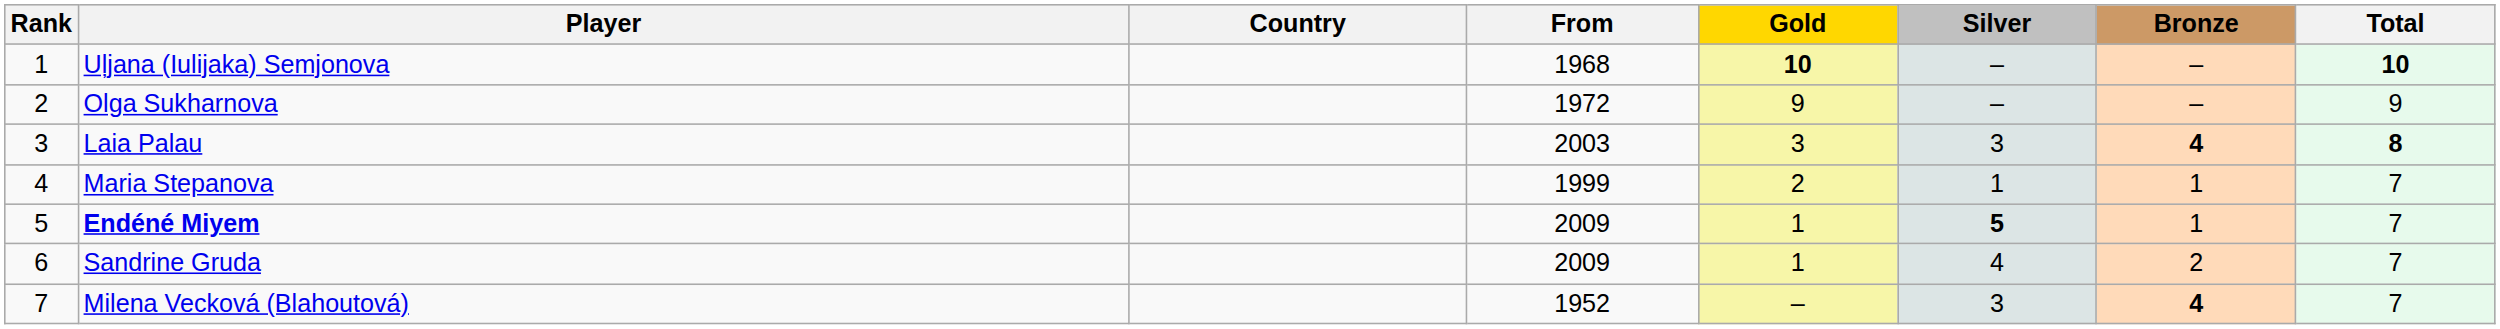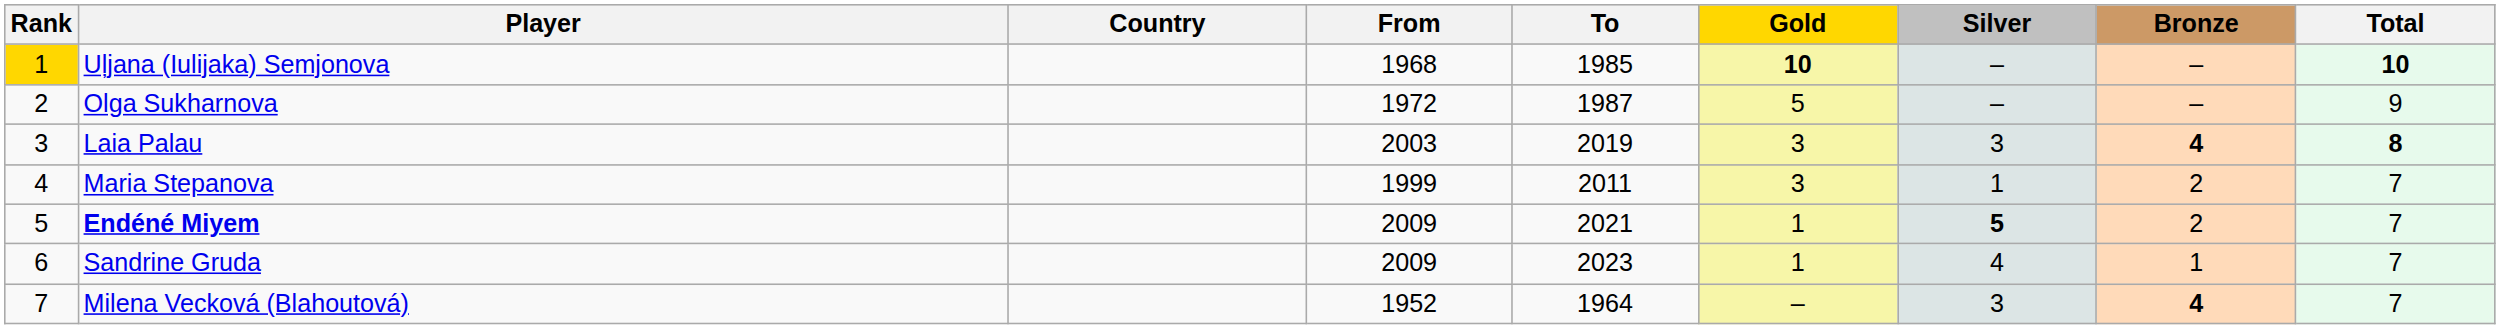+ column: To | 1985 | 1987 | 2019 | 2011 | 2021 | 2023 | 1964
Uļjana (Iulijaka) Semjonova | Rank: no background -> gold background
Olga Sukharnova | Gold: 9 -> 5
Maria Stepanova | Gold: 2 -> 3
Maria Stepanova | Bronze: 1 -> 2
Endéné Miyem | Bronze: 1 -> 2
Sandrine Gruda | Bronze: 2 -> 1
